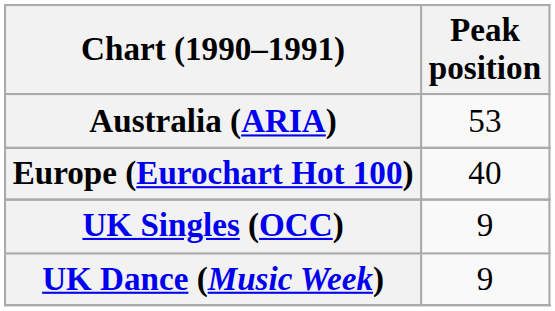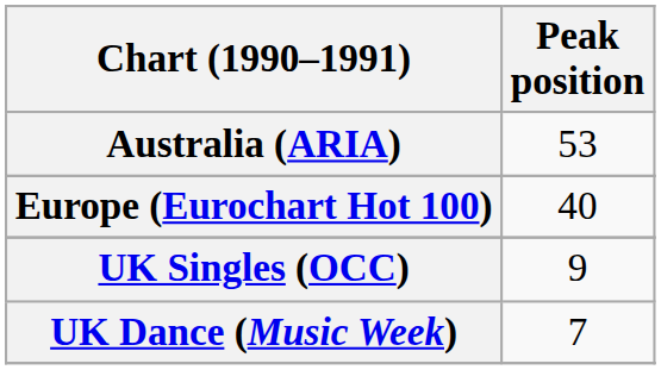UK Dance (Music Week) | Peak position: 9 -> 7
